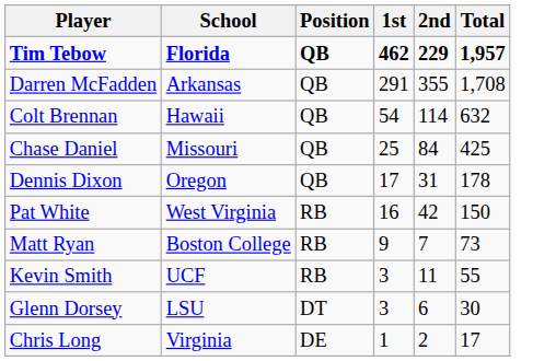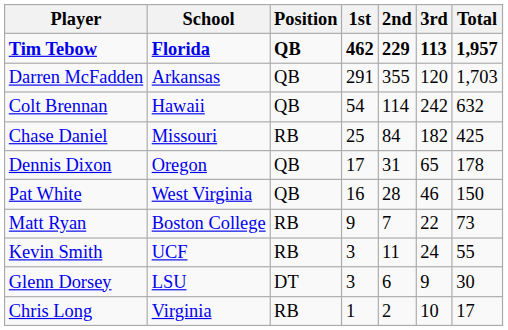+ column: 3rd | 113 | 120 | 242 | 182 | 65 | 46 | 22 | 24 | 9 | 10
Darren McFadden | Total: 1,708 -> 1,703
Chase Daniel | Position: QB -> RB
Pat White | Position: RB -> QB
Pat White | 2nd: 42 -> 28
Chris Long | Position: DE -> RB
